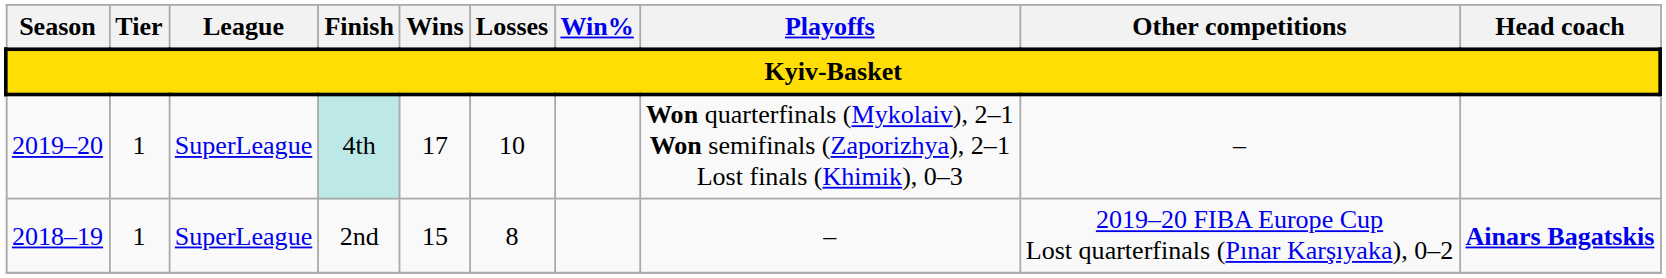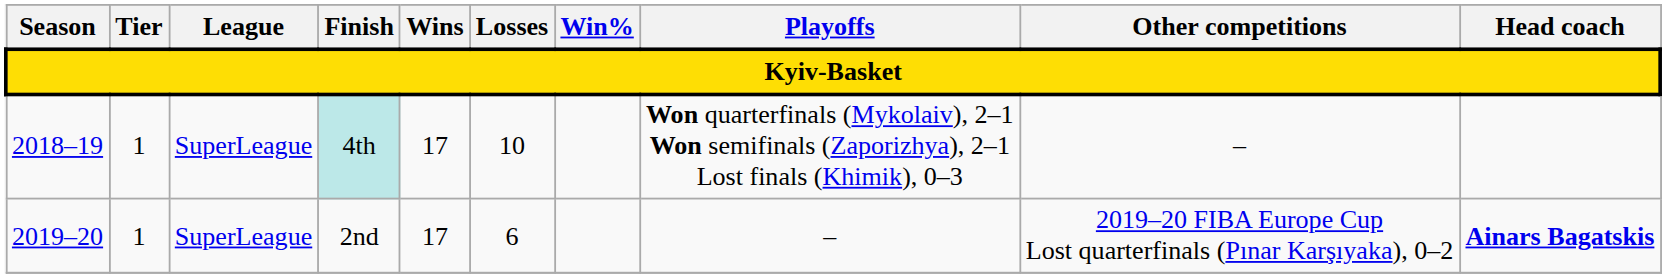4th | Season: 2019–20 -> 2018–19
2nd | Season: 2018–19 -> 2019–20
2nd | Wins: 15 -> 17
2nd | Losses: 8 -> 6
